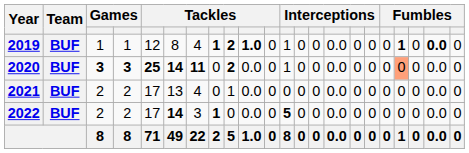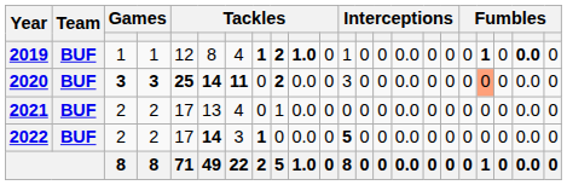2020 | column 12: 1 -> 3
